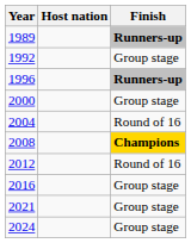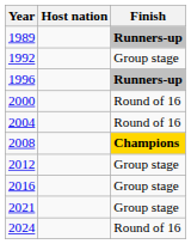2000 | Finish: Group stage -> Round of 16
2012 | Finish: Round of 16 -> Group stage
2024 | Finish: Group stage -> Round of 16
